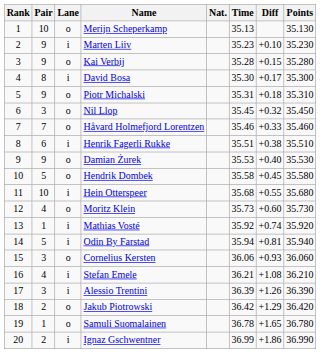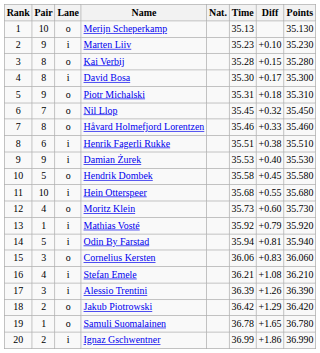Kai Verbij | Pair: 9 -> 8
Nil Llop | Pair: 3 -> 7
Håvard Holmefjord Lorentzen | Pair: 7 -> 8
Damian Żurek | Lane: o -> i
Mathias Vosté | Diff: +0.74 -> +0.79
Cornelius Kersten | Diff: +0.93 -> +0.83
